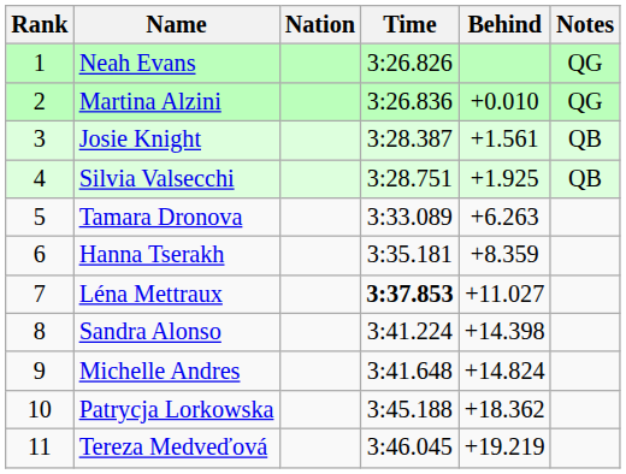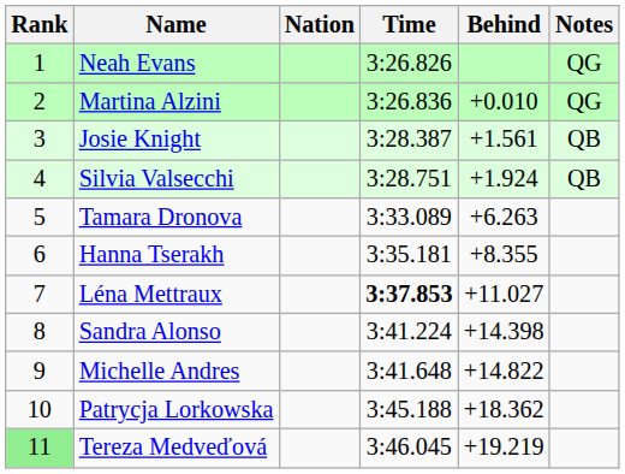Silvia Valsecchi | Behind: +1.925 -> +1.924
Hanna Tserakh | Behind: +8.359 -> +8.355
Michelle Andres | Behind: +14.824 -> +14.822
Tereza Medveďová | Rank: no background -> lightgreen background
